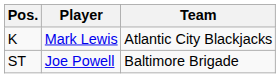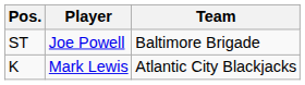rows swapped: K <-> ST
